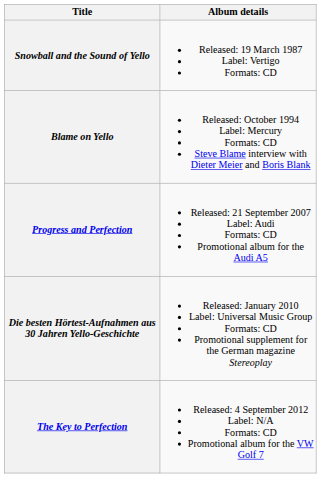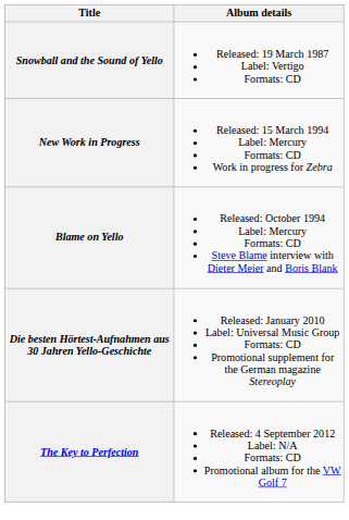+ row: New Work in Progress | Released: 15 March 1994 Label: Mercury Formats: CD Work in progress for Zebra
- row: Progress and Perfection | Released: 21 September 2007 Label: Audi Formats: CD Promotional album for the Audi A5
